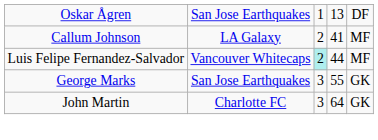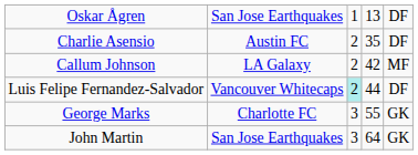+ row: Charlie Asensio | Austin FC | 2 | 35 | DF
Callum Johnson | column 4: 41 -> 42
Luis Felipe Fernandez-Salvador | column 5: MF -> DF
George Marks | column 2: San Jose Earthquakes -> Charlotte FC
John Martin | column 2: Charlotte FC -> San Jose Earthquakes
